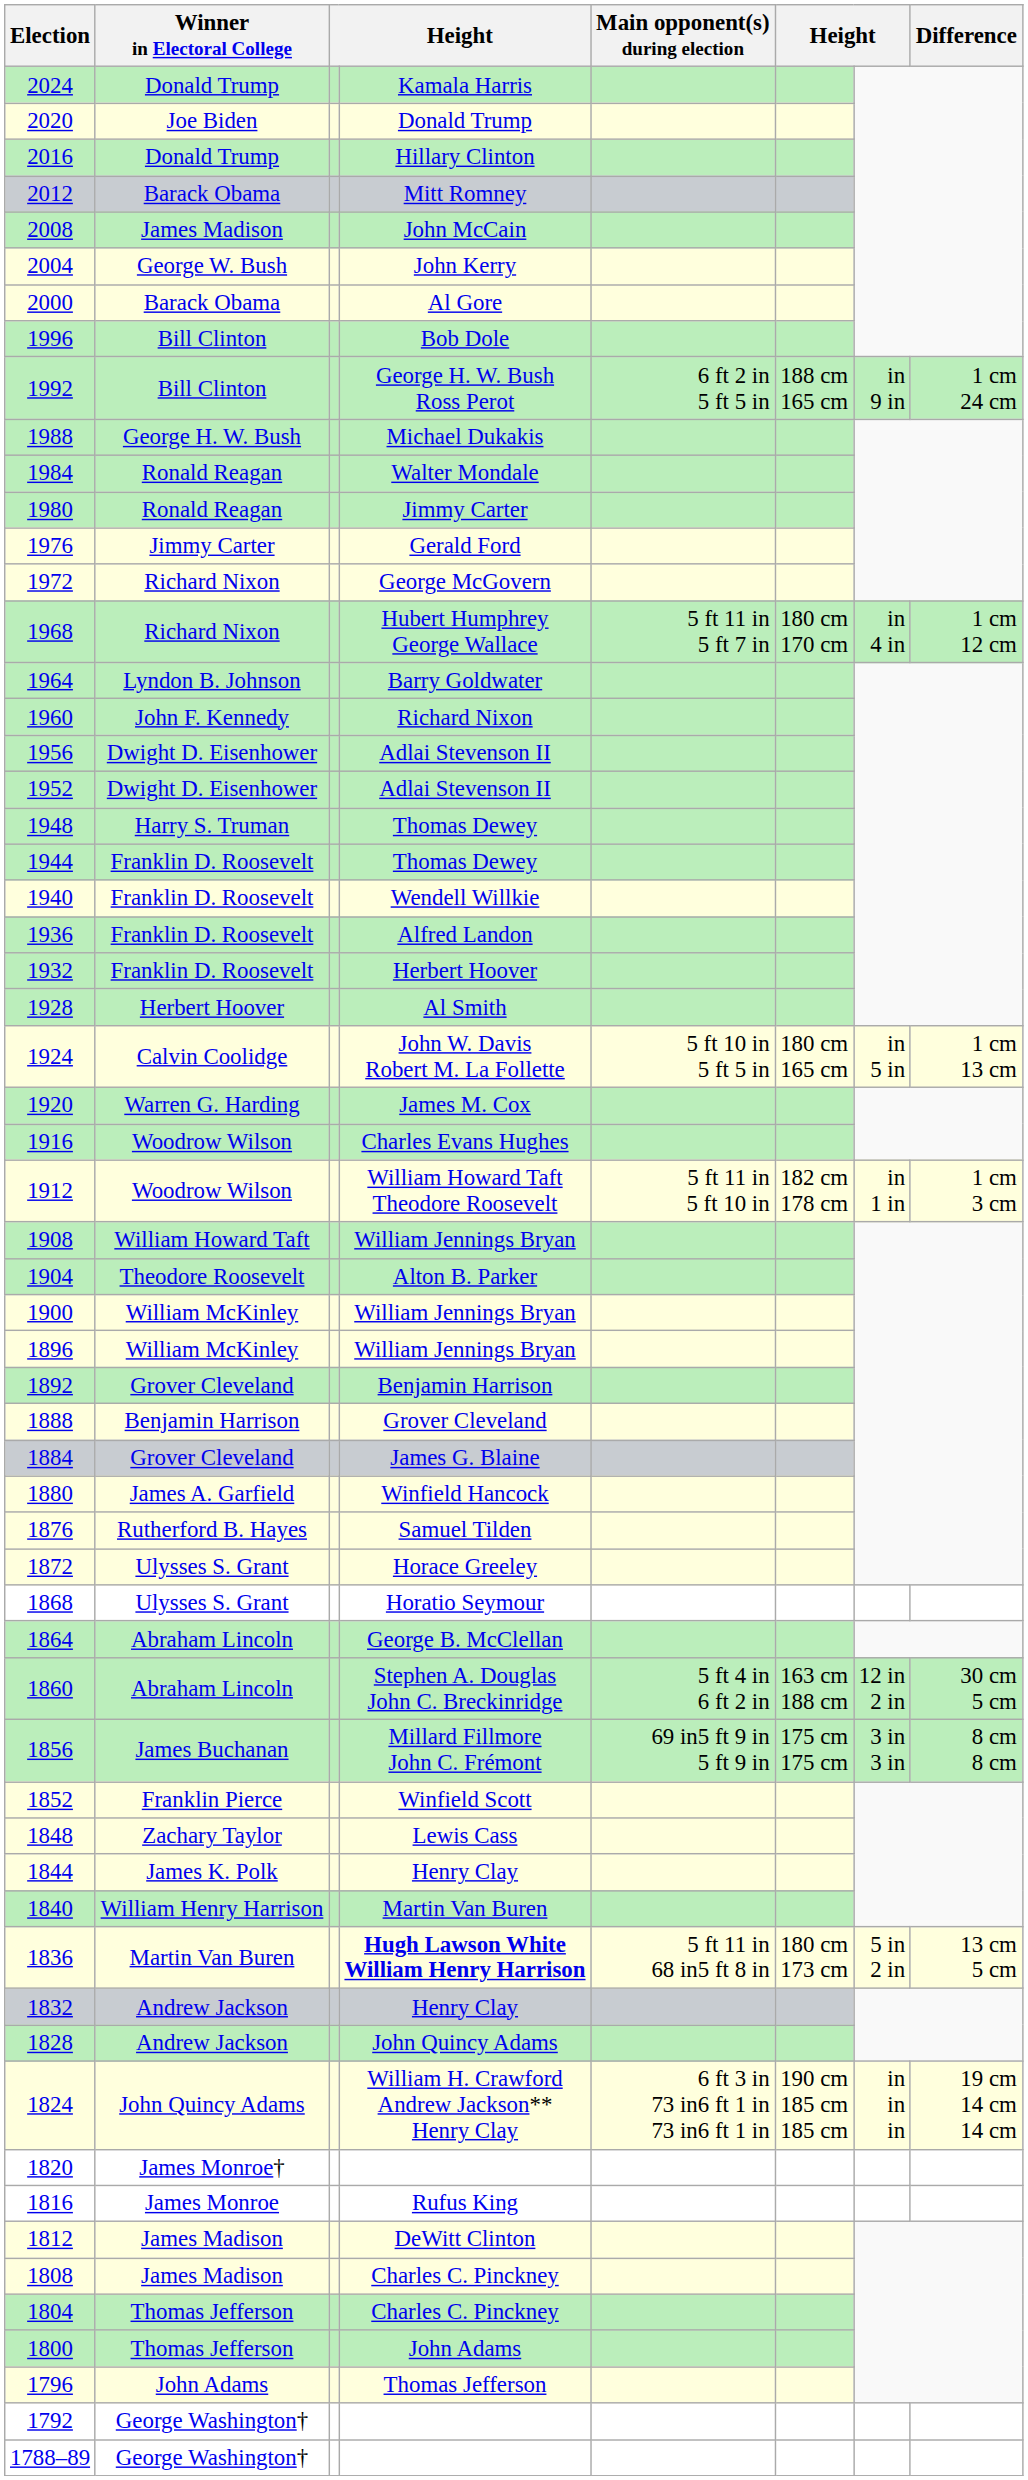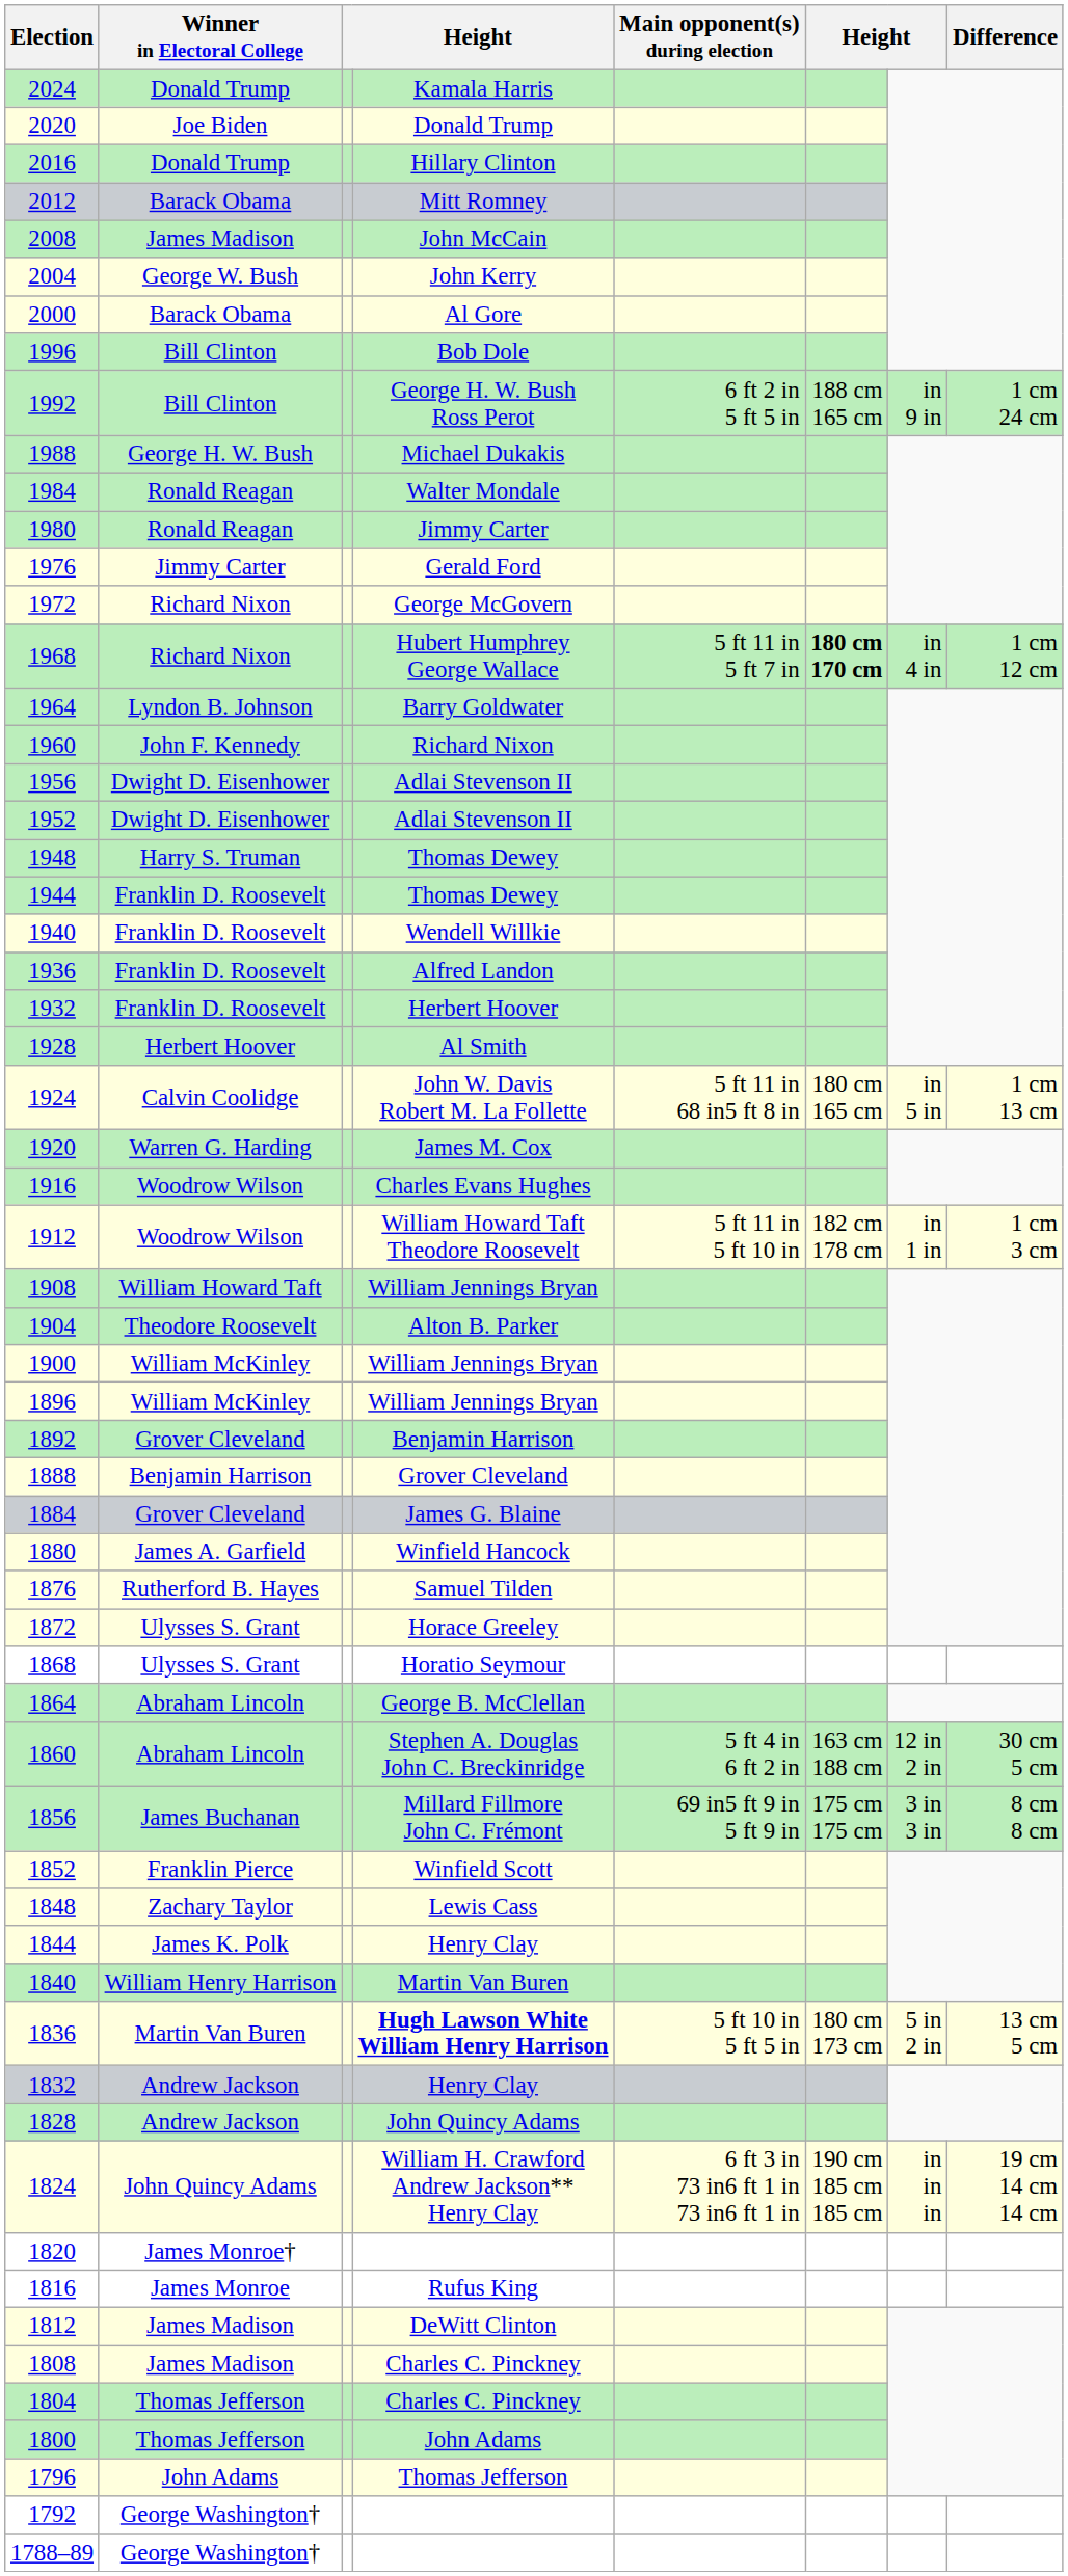1968 | column 6: normal -> bold
1924 | Main opponent(s) during election: 5 ft 10 in 5 ft 5 in -> 5 ft 11 in 68 in5 ft 8 in
1836 | Main opponent(s) during election: 5 ft 11 in 68 in5 ft 8 in -> 5 ft 10 in 5 ft 5 in
